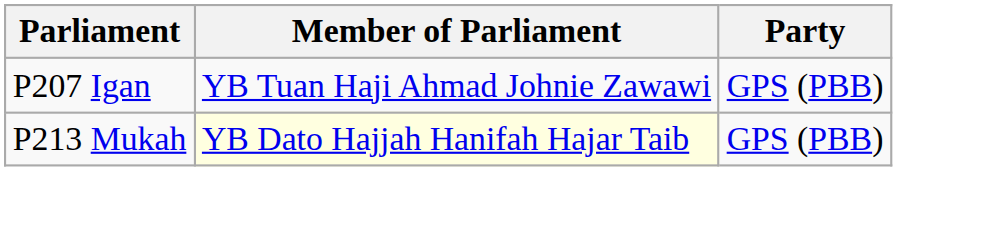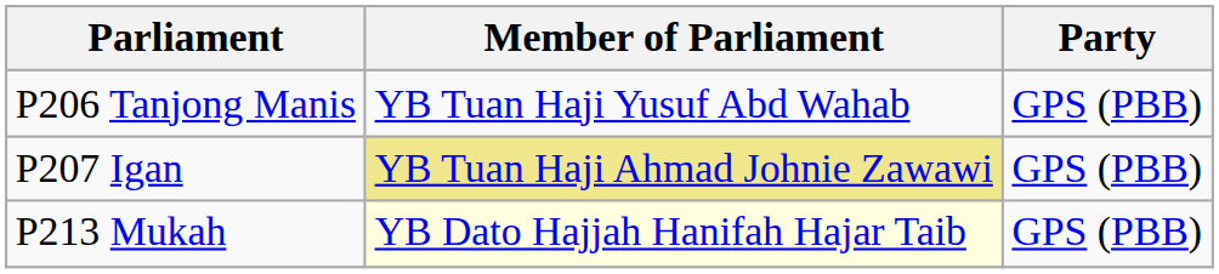+ row: P206 Tanjong Manis | YB Tuan Haji Yusuf Abd Wahab | GPS (PBB)
P207 Igan | Member of Parliament: no background -> khaki background
